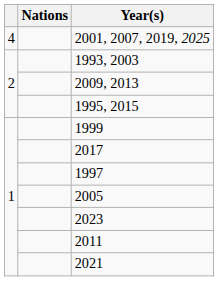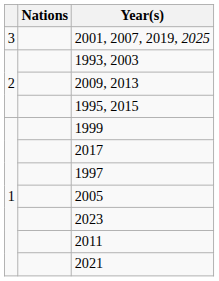2001, 2007, 2019, 2025 | column 1: 4 -> 3
